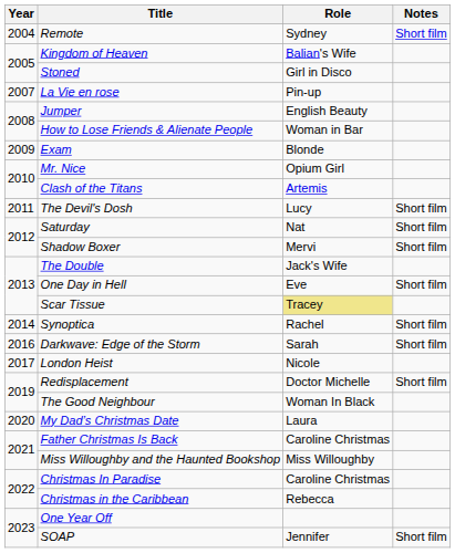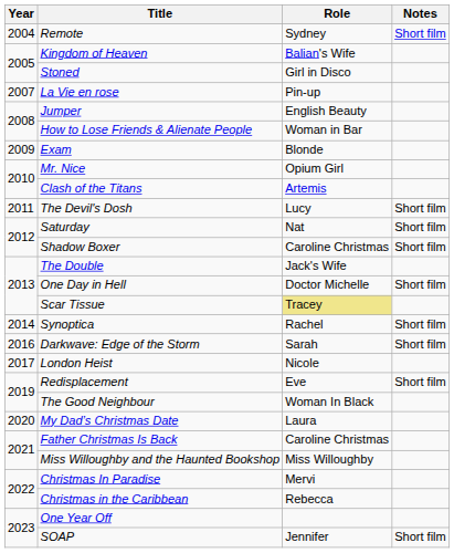Shadow Boxer | Role: Mervi -> Caroline Christmas
One Day in Hell | Role: Eve -> Doctor Michelle
Redisplacement | Role: Doctor Michelle -> Eve
Christmas In Paradise | Role: Caroline Christmas -> Mervi
